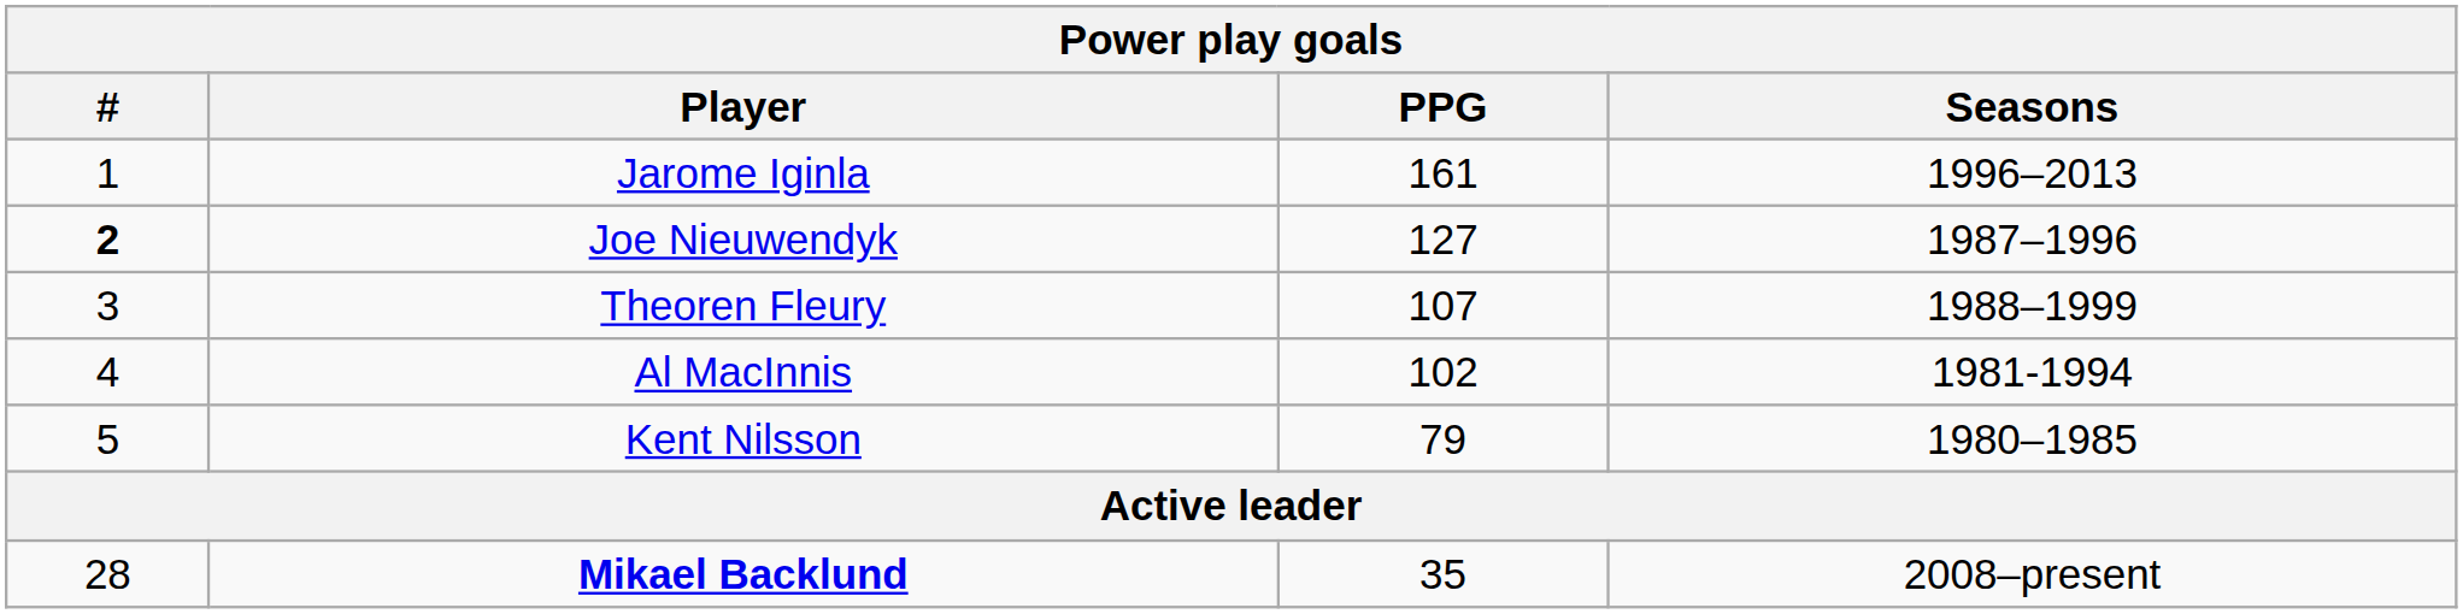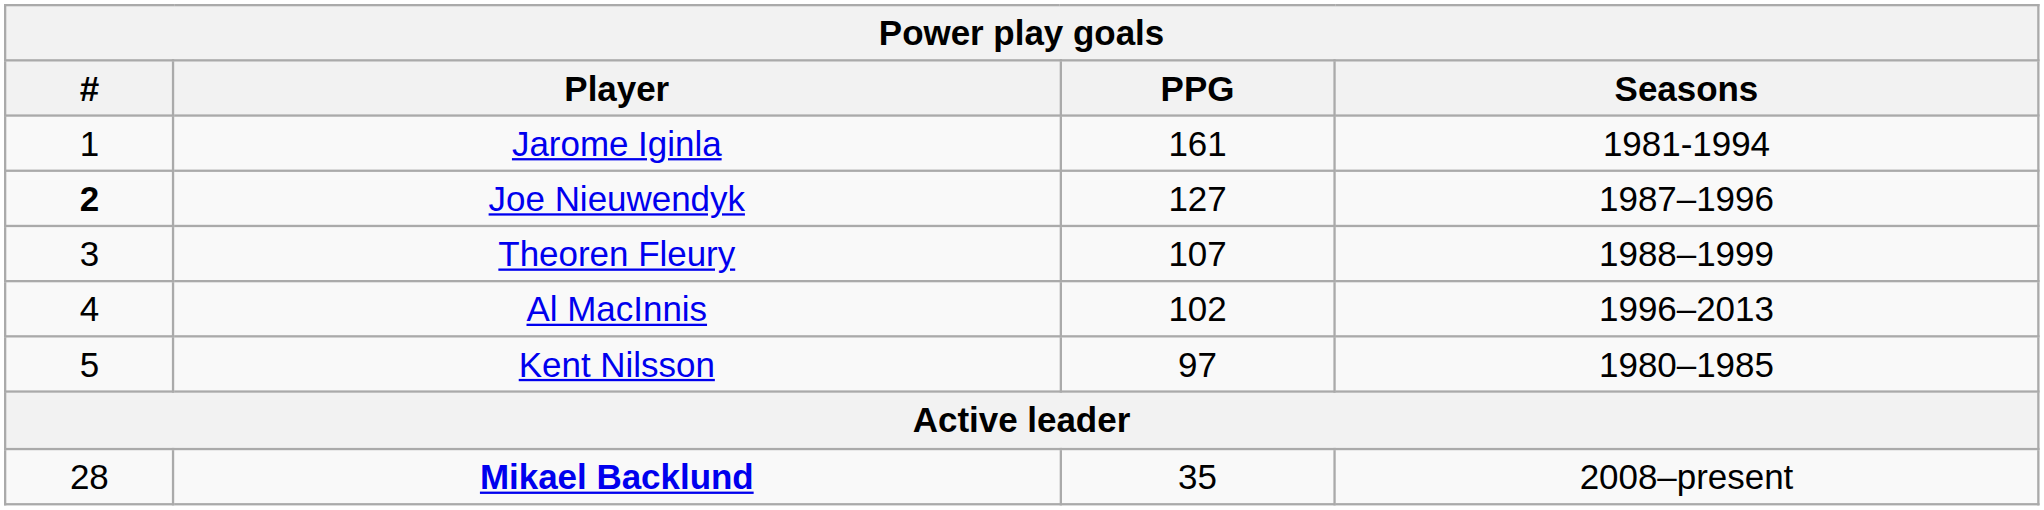Jarome Iginla | Seasons: 1996–2013 -> 1981-1994
Al MacInnis | Seasons: 1981-1994 -> 1996–2013
Kent Nilsson | PPG: 79 -> 97
